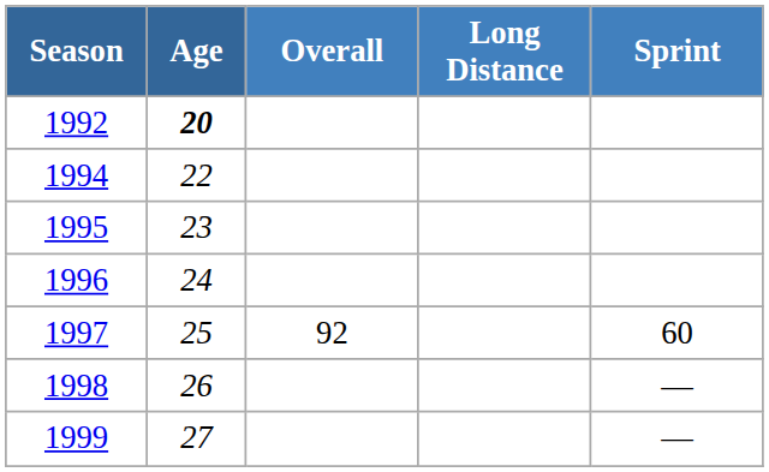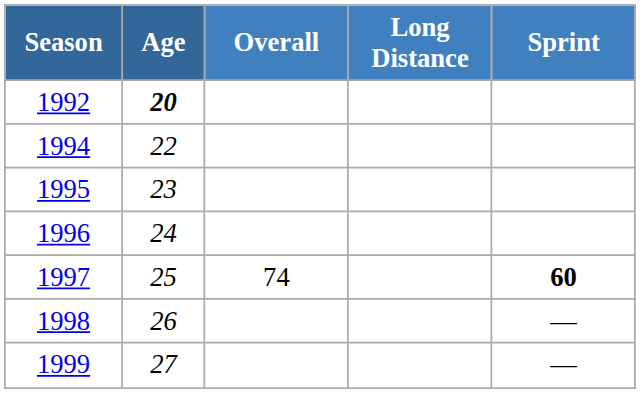1997 | Overall: 92 -> 74
1997 | Sprint: normal -> bold
